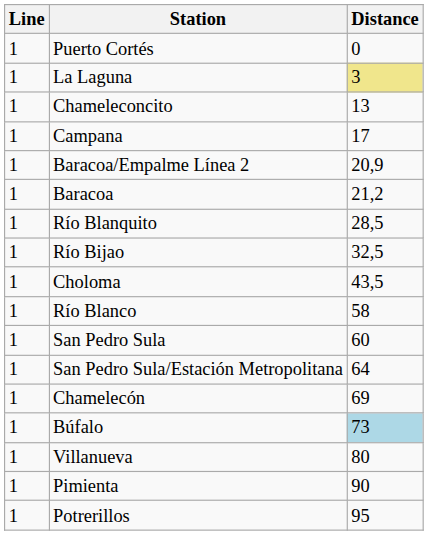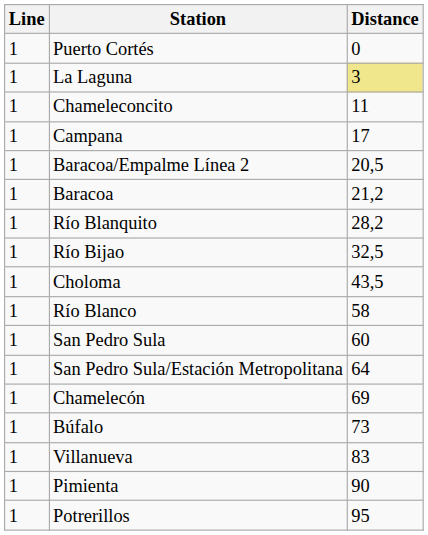Chameleconcito | Distance: 13 -> 11
Baracoa/Empalme Línea 2 | Distance: 20,9 -> 20,5
Río Blanquito | Distance: 28,5 -> 28,2
Búfalo | Distance: lightblue background -> no background
Villanueva | Distance: 80 -> 83
